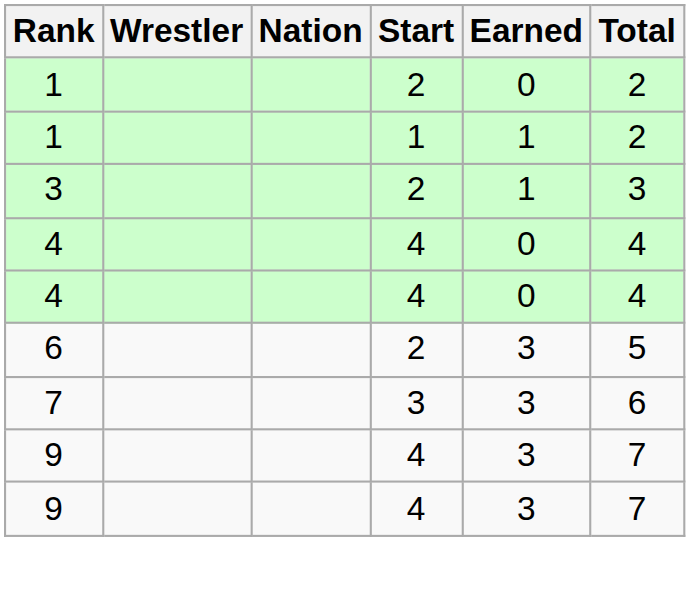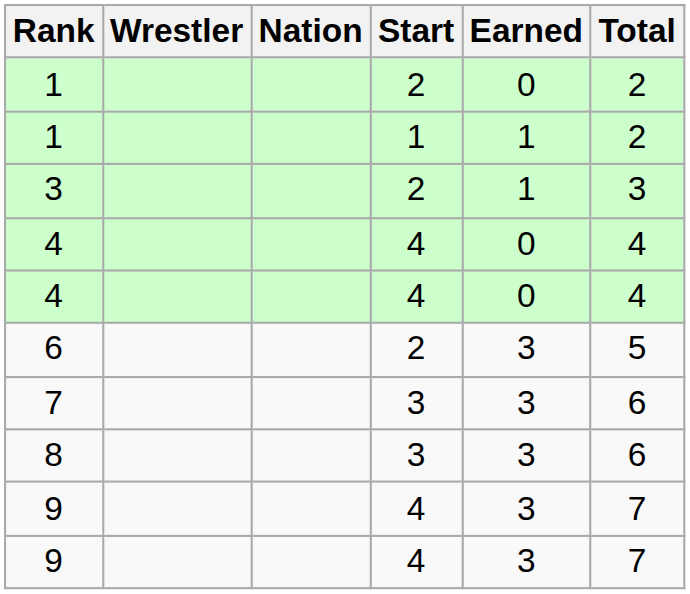+ row: 8 | 3 | 3 | 6
